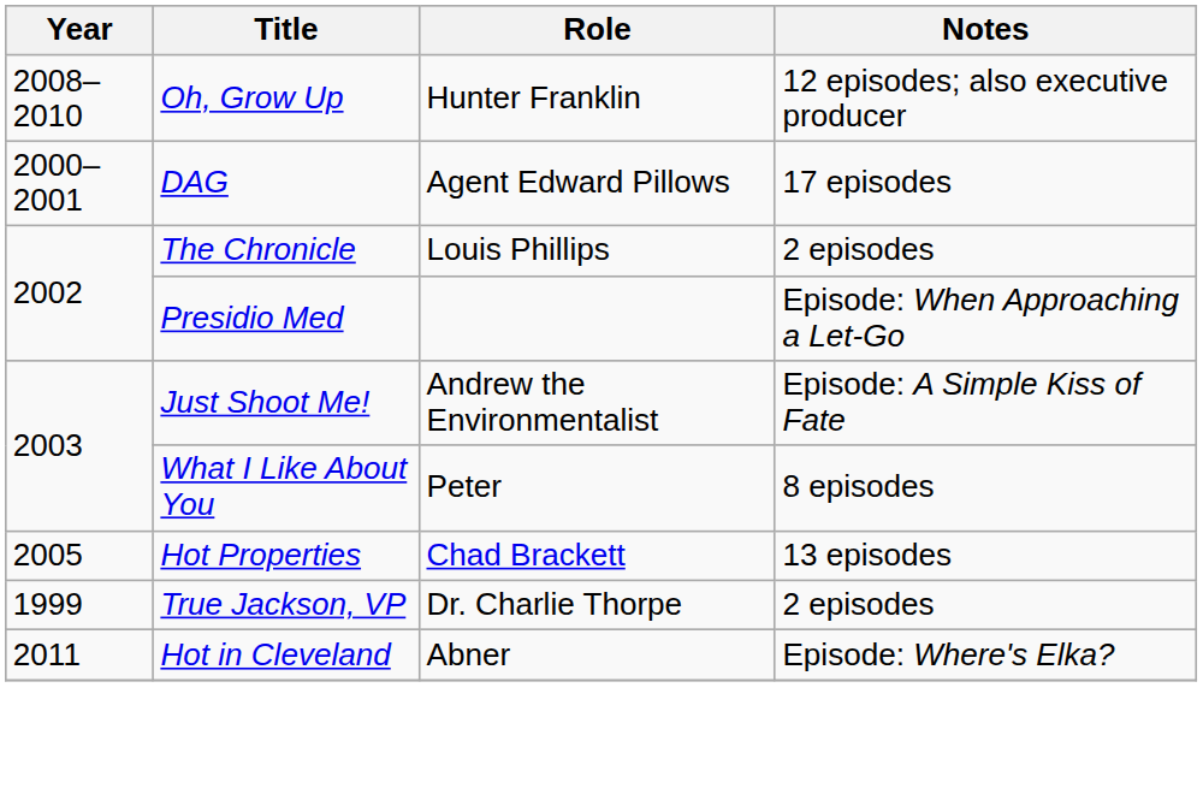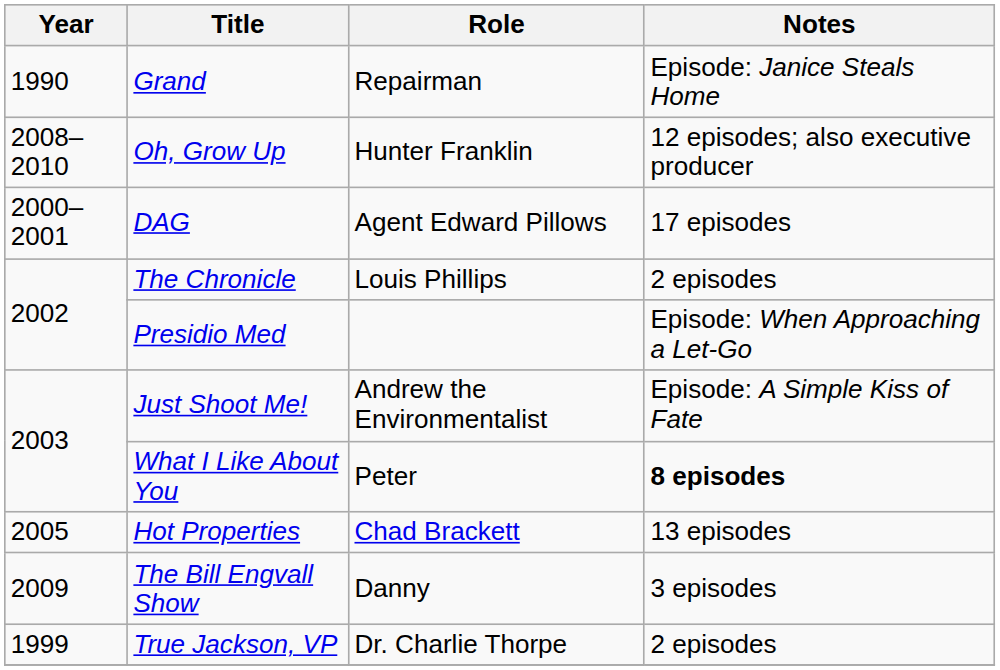+ row: 1990 | Grand | Repairman | Episode: Janice Steals Home
What I Like About You | Notes: normal -> bold
+ row: 2009 | The Bill Engvall Show | Danny | 3 episodes
- row: 2011 | Hot in Cleveland | Abner | Episode: Where's Elka?
